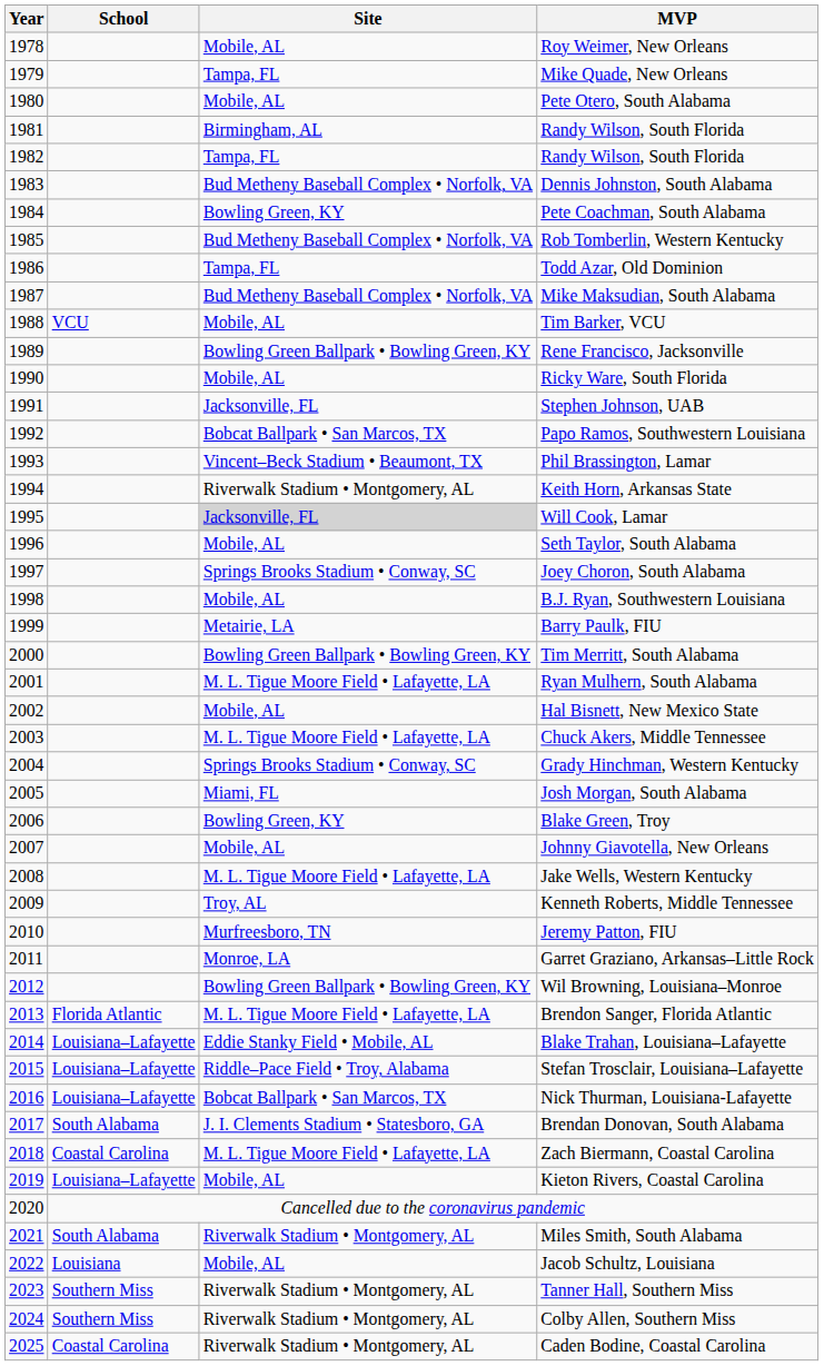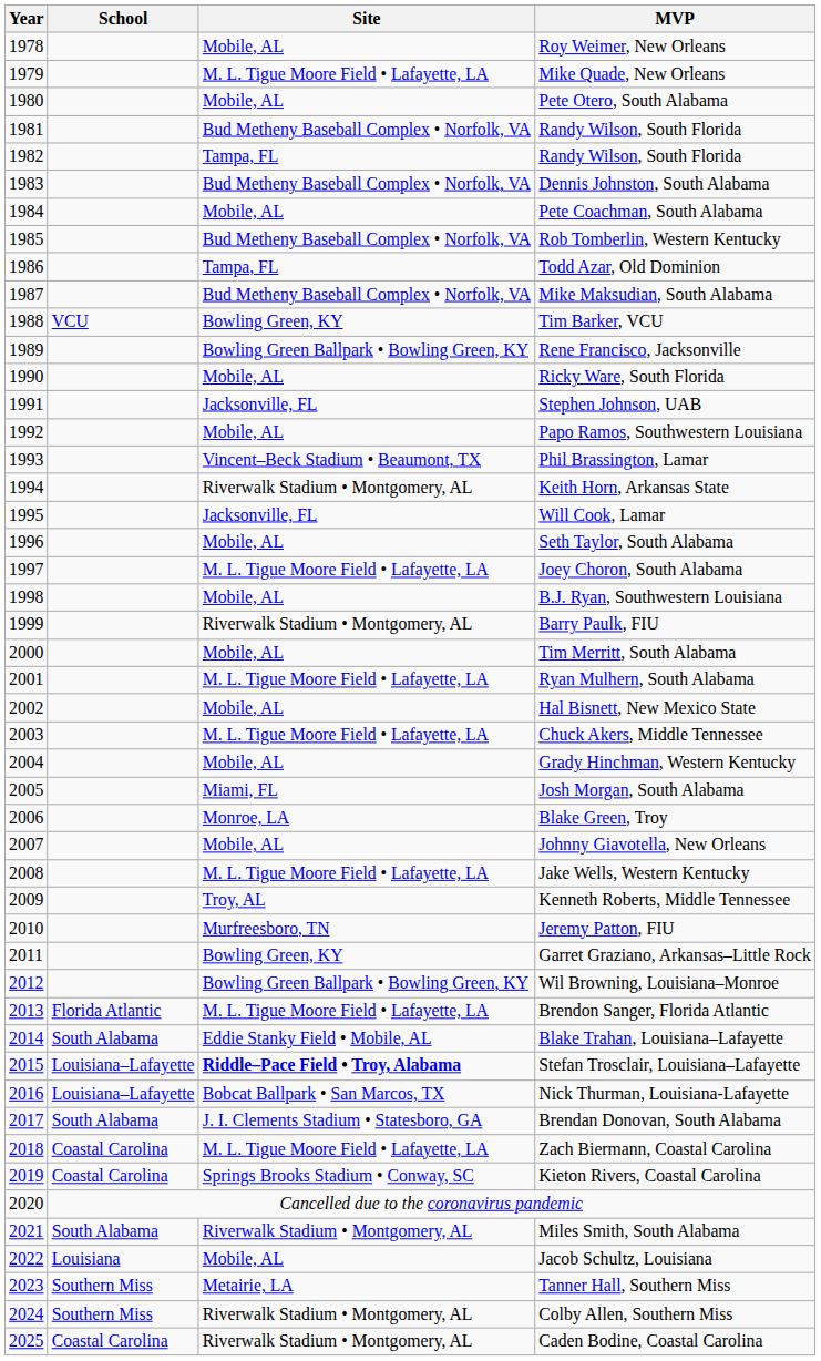Mike Quade, New Orleans | Site: Tampa, FL -> M. L. Tigue Moore Field • Lafayette, LA
1981 / Randy Wilson, South Florida | Site: Birmingham, AL -> Bud Metheny Baseball Complex • Norfolk, VA
Pete Coachman, South Alabama | Site: Bowling Green, KY -> Mobile, AL
Tim Barker, VCU | Site: Mobile, AL -> Bowling Green, KY
Papo Ramos, Southwestern Louisiana | Site: Bobcat Ballpark • San Marcos, TX -> Mobile, AL
Will Cook, Lamar | Site: lightgrey background -> no background
Joey Choron, South Alabama | Site: Springs Brooks Stadium • Conway, SC -> M. L. Tigue Moore Field • Lafayette, LA
Barry Paulk, FIU | Site: Metairie, LA -> Riverwalk Stadium • Montgomery, AL
Tim Merritt, South Alabama | Site: Bowling Green Ballpark • Bowling Green, KY -> Mobile, AL
Grady Hinchman, Western Kentucky | Site: Springs Brooks Stadium • Conway, SC -> Mobile, AL
Blake Green, Troy | Site: Bowling Green, KY -> Monroe, LA
Garret Graziano, Arkansas–Little Rock | Site: Monroe, LA -> Bowling Green, KY
Blake Trahan, Louisiana–Lafayette | School: Louisiana–Lafayette -> South Alabama
Stefan Trosclair, Louisiana–Lafayette | Site: normal -> bold
Kieton Rivers, Coastal Carolina | School: Louisiana–Lafayette -> Coastal Carolina
Kieton Rivers, Coastal Carolina | Site: Mobile, AL -> Springs Brooks Stadium • Conway, SC
Tanner Hall, Southern Miss | Site: Riverwalk Stadium • Montgomery, AL -> Metairie, LA
